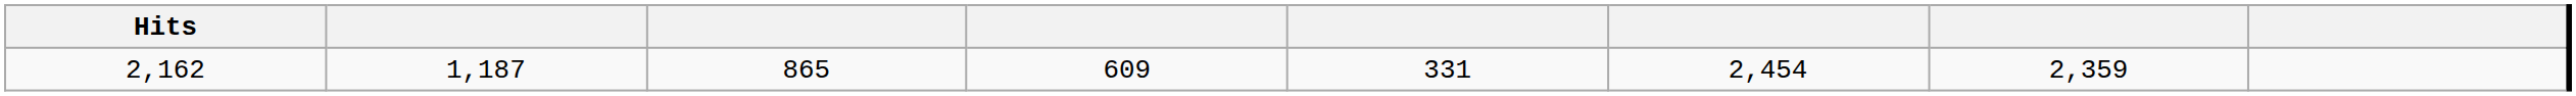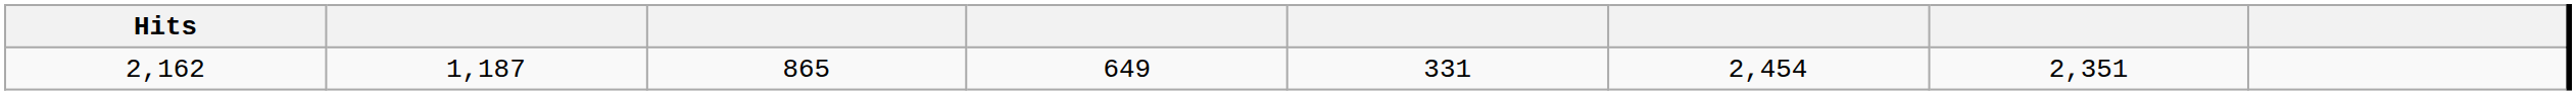2,162 | column 4: 609 -> 649
2,162 | column 7: 2,359 -> 2,351
